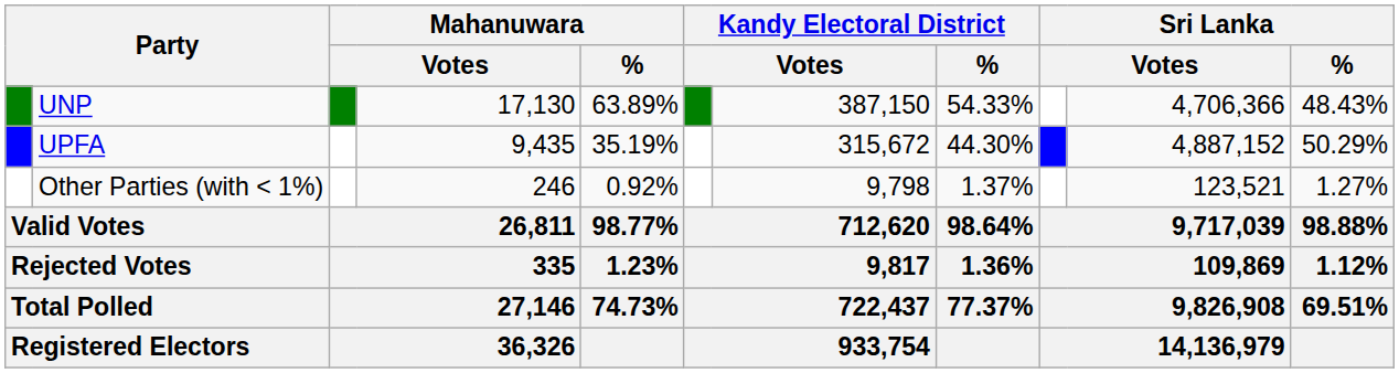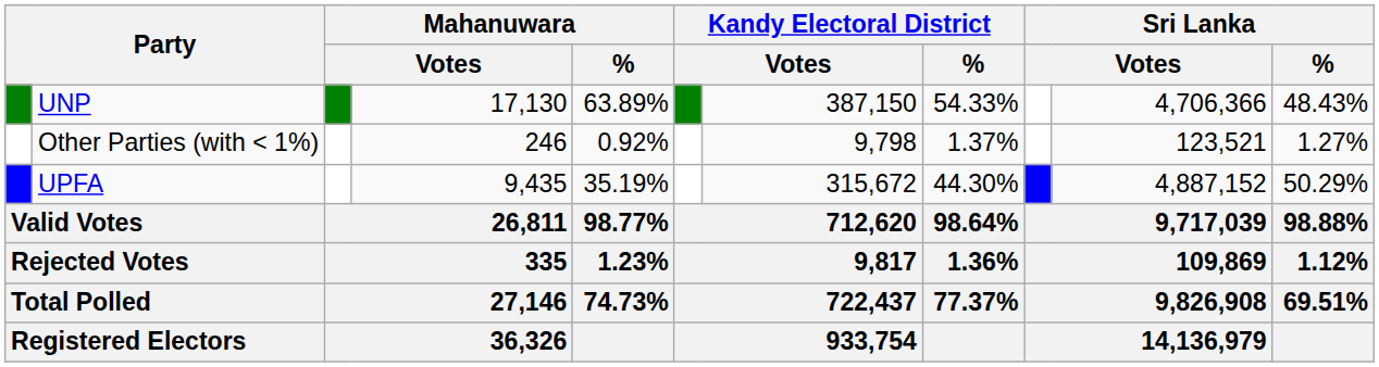rows swapped: UPFA <-> Other Parties (with < 1%)
